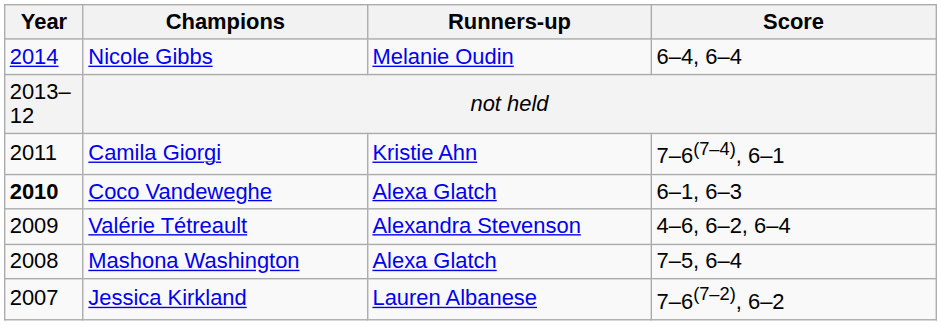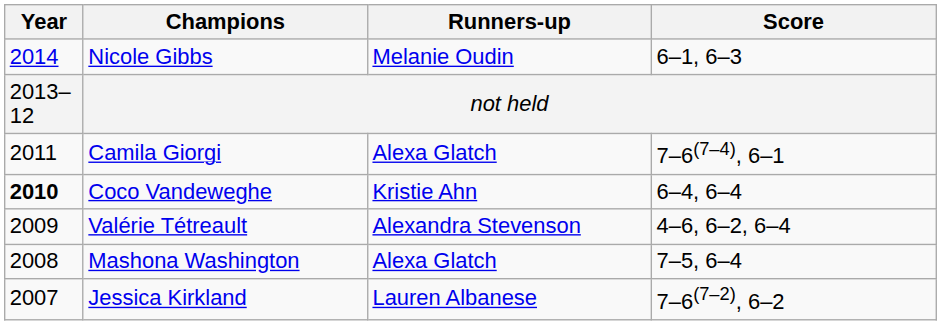Nicole Gibbs | Score: 6–4, 6–4 -> 6–1, 6–3
Camila Giorgi | Runners-up: Kristie Ahn -> Alexa Glatch
Coco Vandeweghe | Runners-up: Alexa Glatch -> Kristie Ahn
Coco Vandeweghe | Score: 6–1, 6–3 -> 6–4, 6–4
